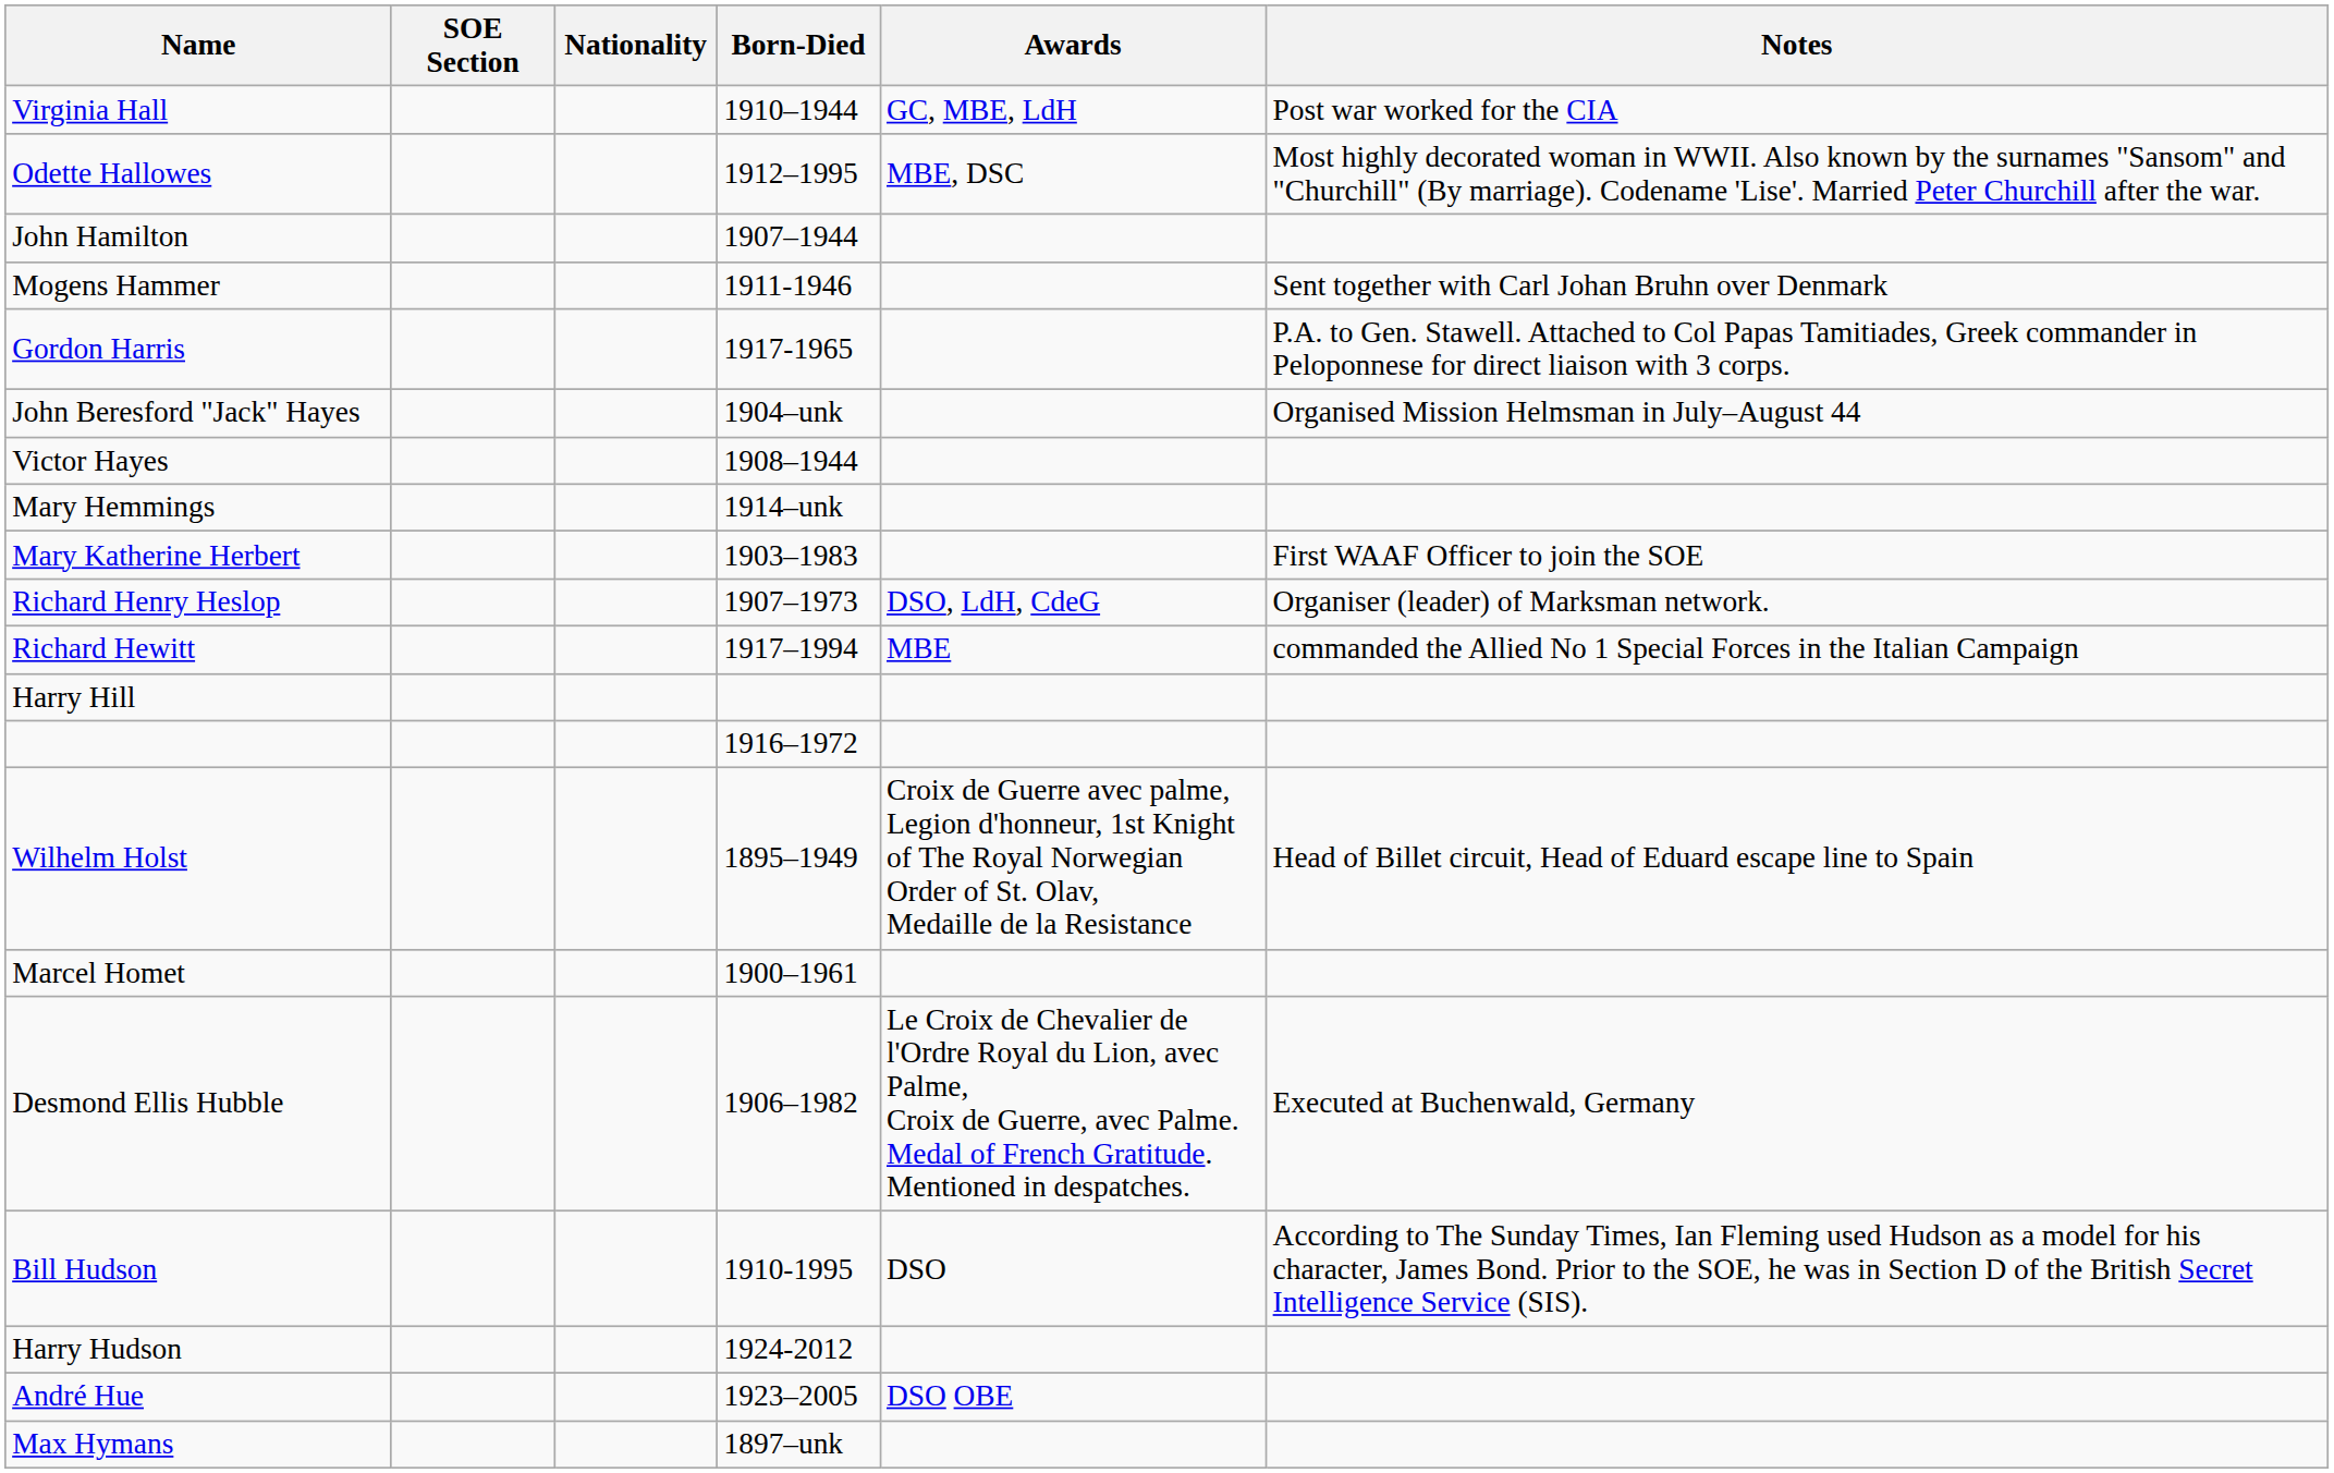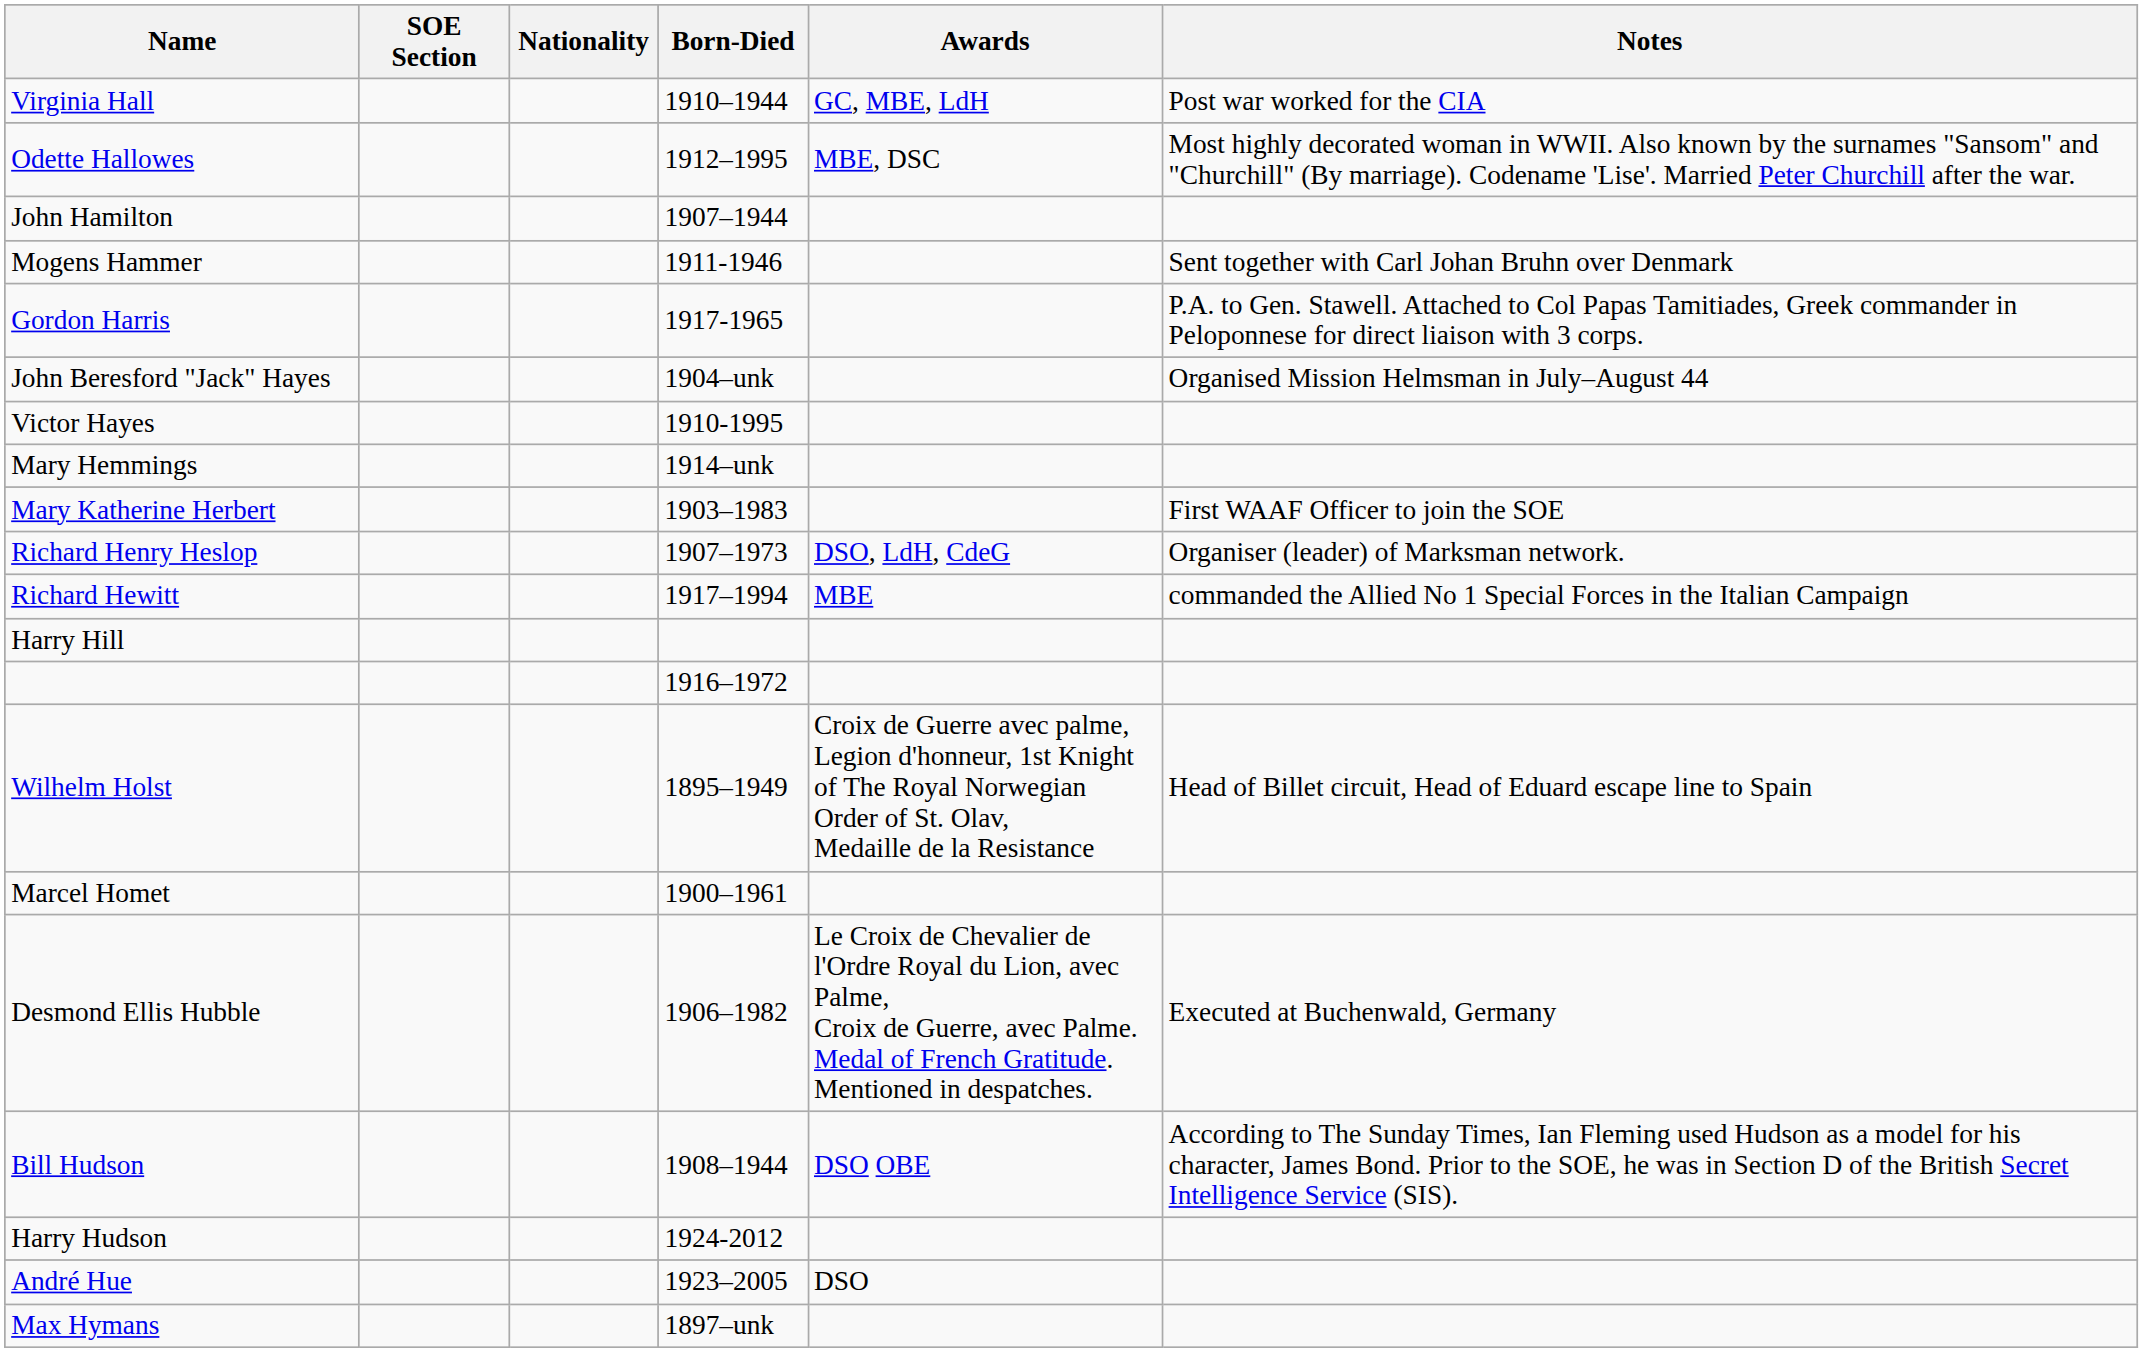Victor Hayes | Born-Died: 1908–1944 -> 1910-1995
Bill Hudson | Born-Died: 1910-1995 -> 1908–1944
Bill Hudson | Awards: DSO -> DSO OBE
André Hue | Awards: DSO OBE -> DSO
